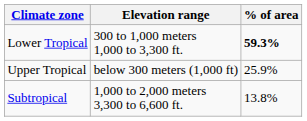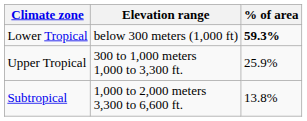Lower Tropical | Elevation range: 300 to 1,000 meters 1,000 to 3,300 ft. -> below 300 meters (1,000 ft)
Upper Tropical | Elevation range: below 300 meters (1,000 ft) -> 300 to 1,000 meters 1,000 to 3,300 ft.
